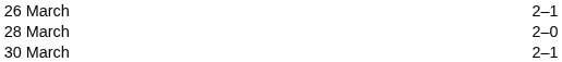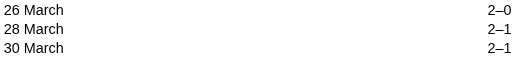26 March | column 3: 2–1 -> 2–0
28 March | column 3: 2–0 -> 2–1
